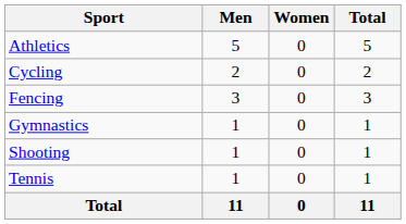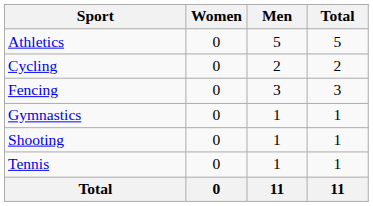columns swapped: Men <-> Women
